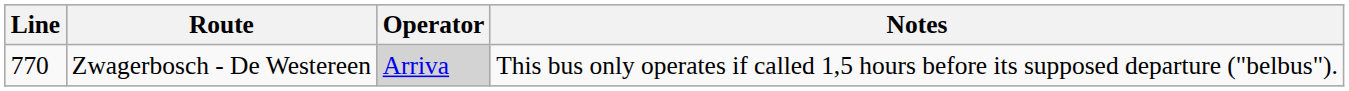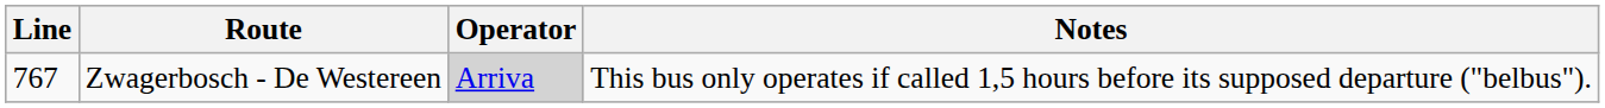Zwagerbosch - De Westereen | Line: 770 -> 767
